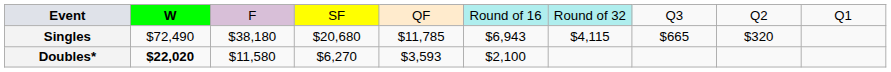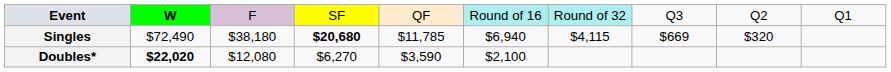Singles | column 4: normal -> bold
Singles | column 6: $6,943 -> $6,940
Singles | column 8: $665 -> $669
Doubles* | column 3: $11,580 -> $12,080
Doubles* | column 5: $3,593 -> $3,590
